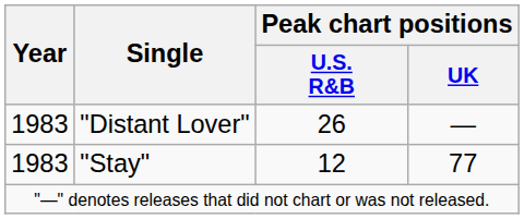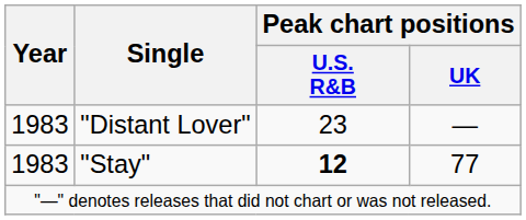"Distant Lover" | Peak chart positions / U.S. R&B: 26 -> 23
"Stay" | Peak chart positions / U.S. R&B: normal -> bold
